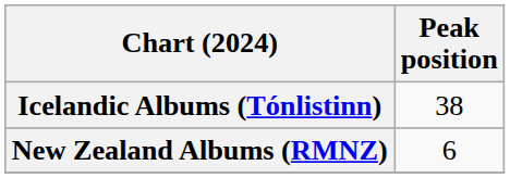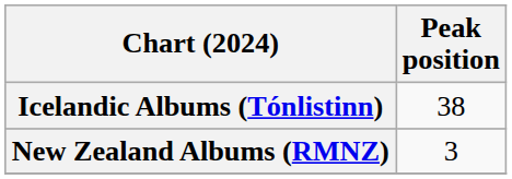New Zealand Albums (RMNZ) | Peak position: 6 -> 3
